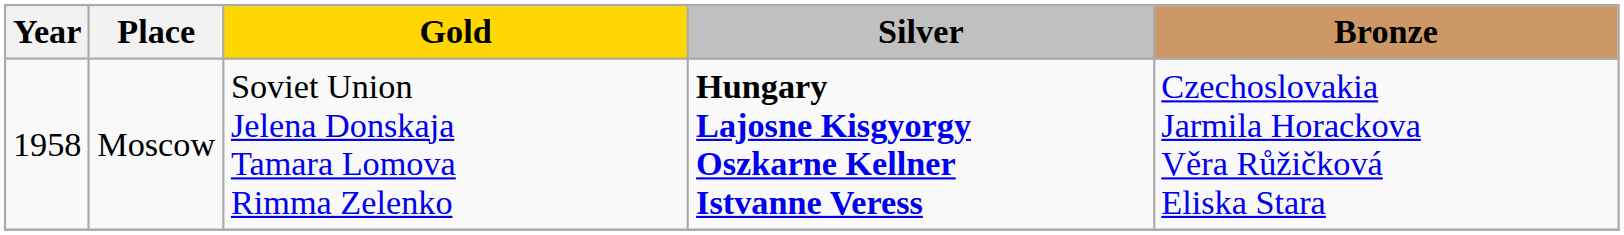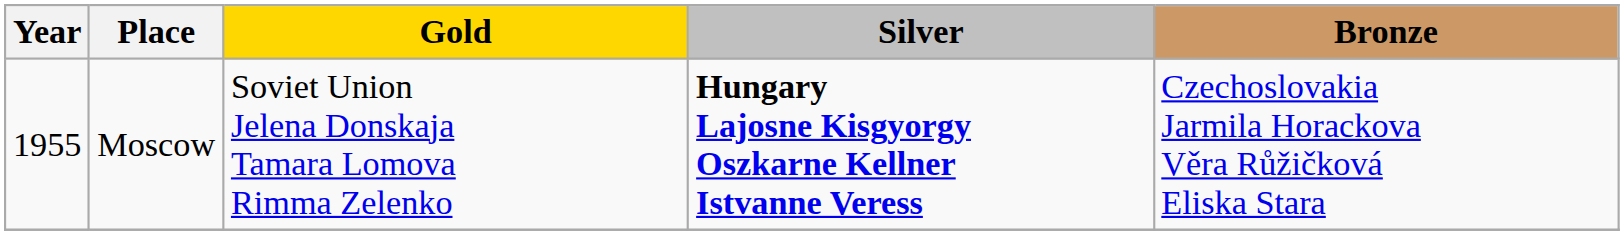Moscow | Year: 1958 -> 1955
